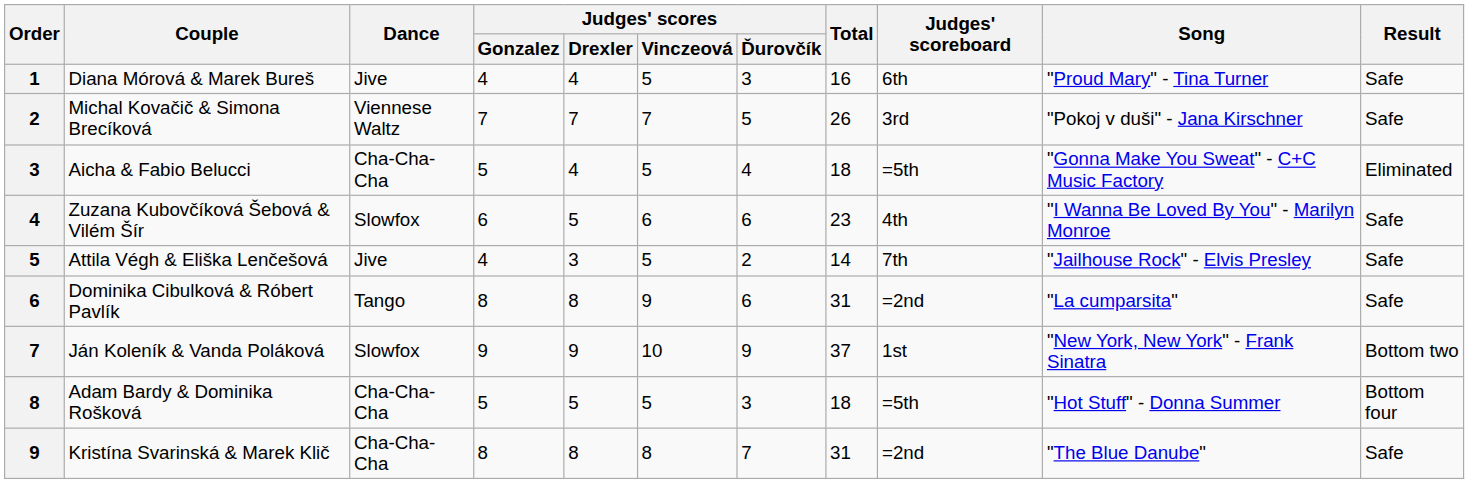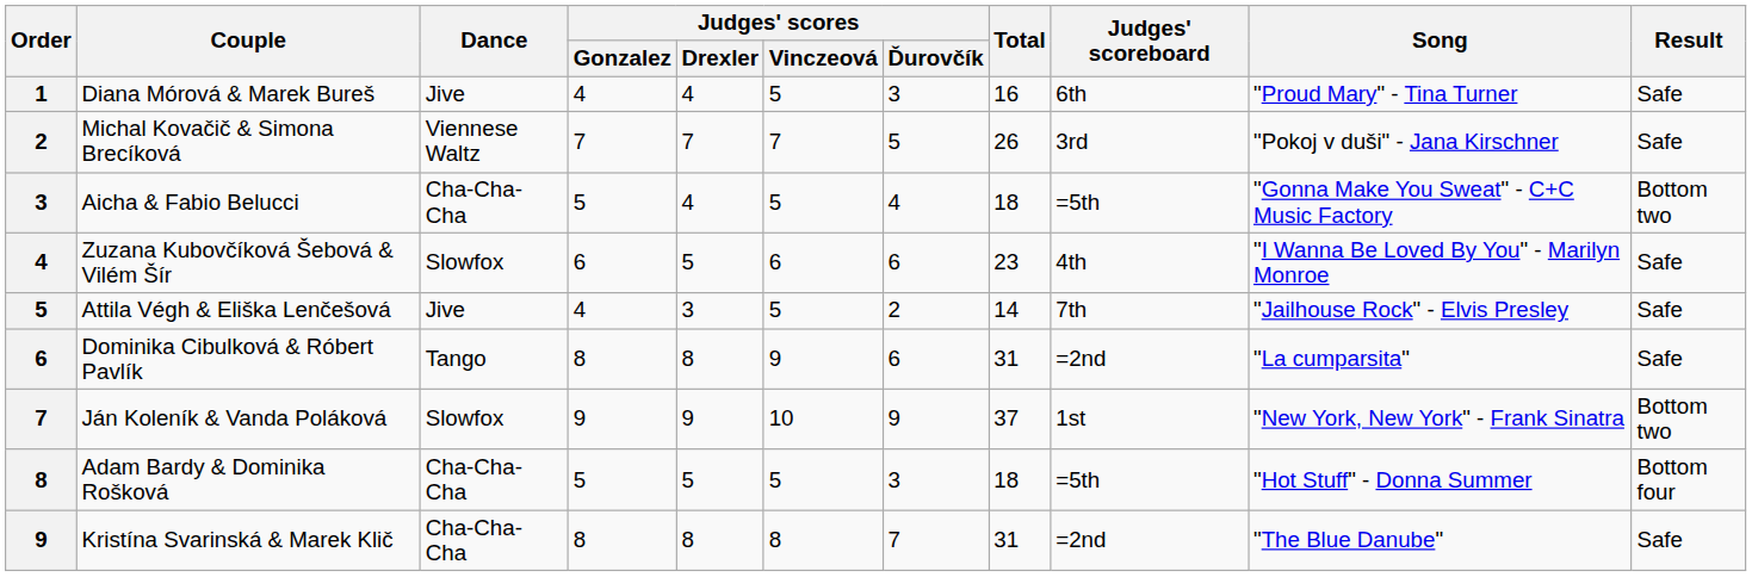Aicha & Fabio Belucci | Result: Eliminated -> Bottom two
